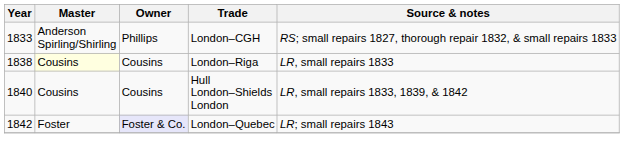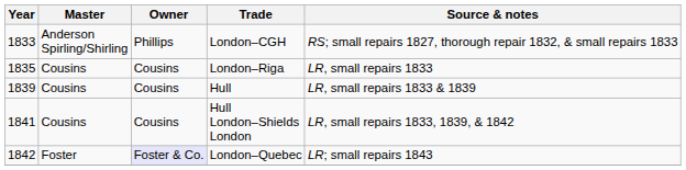London–Riga | Year: 1838 -> 1835
London–Riga | Master: lightyellow background -> no background
+ row: 1839 | Cousins | Cousins | Hull | LR, small repairs 1833 & 1839
Hull London–Shields London | Year: 1840 -> 1841
